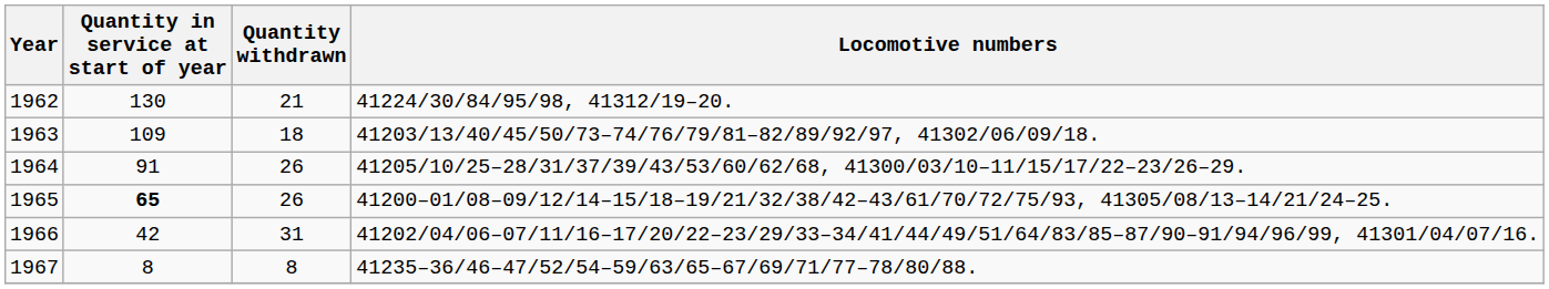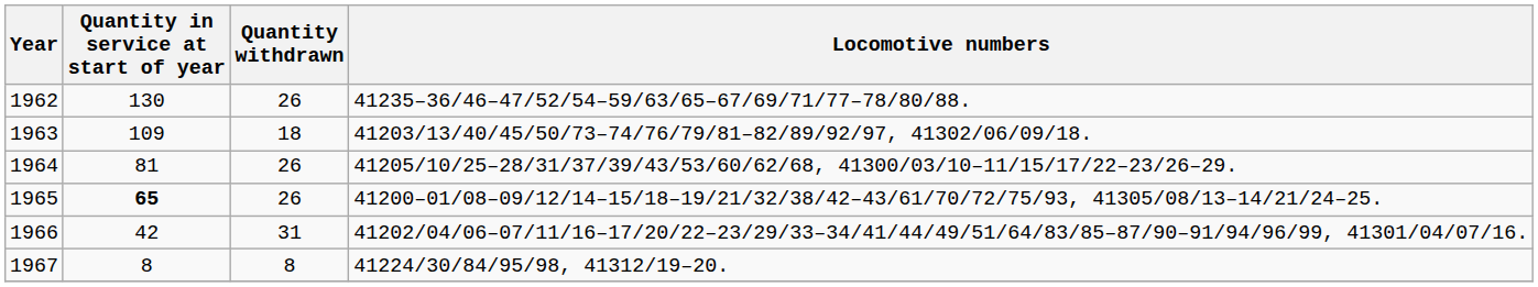1962 | Quantity withdrawn: 21 -> 26
1962 | Locomotive numbers: 41224/30/84/95/98, 41312/19–20. -> 41235–36/46–47/52/54–59/63/65–67/69/71/77–78/80/88.
1964 | Quantity in service at start of year: 91 -> 81
1967 | Locomotive numbers: 41235–36/46–47/52/54–59/63/65–67/69/71/77–78/80/88. -> 41224/30/84/95/98, 41312/19–20.
